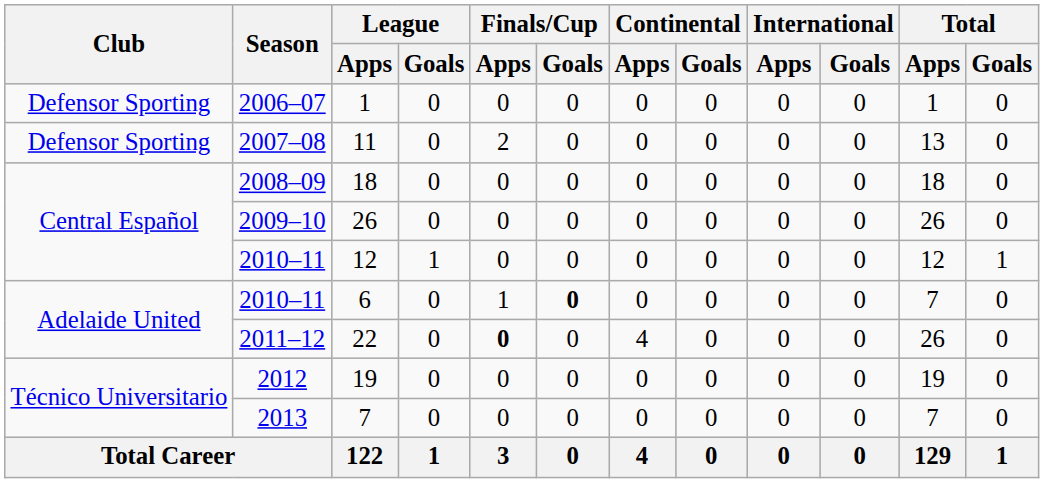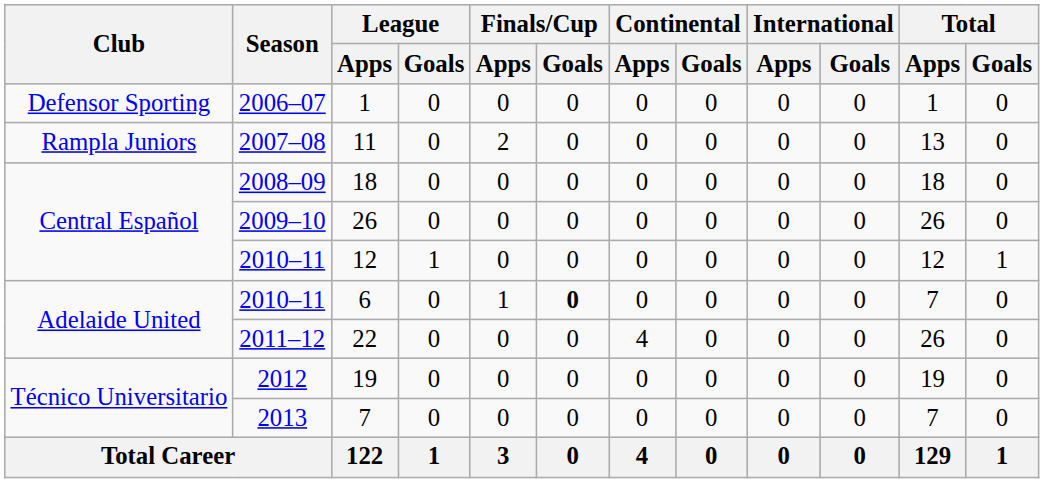11 | Club: Defensor Sporting -> Rampla Juniors
22 | Finals/Cup / Apps: bold -> normal
